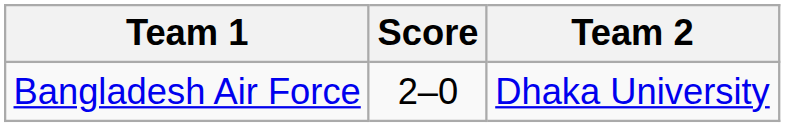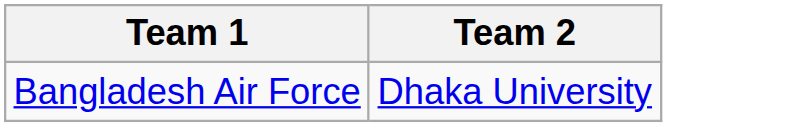- column: Score | 2–0
